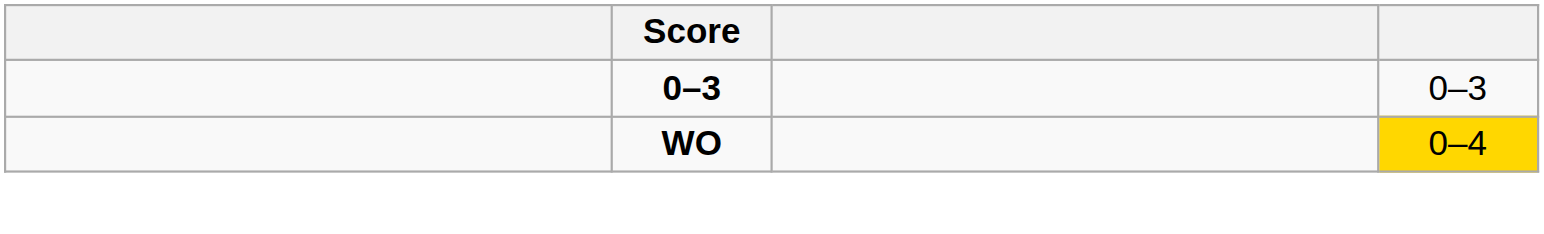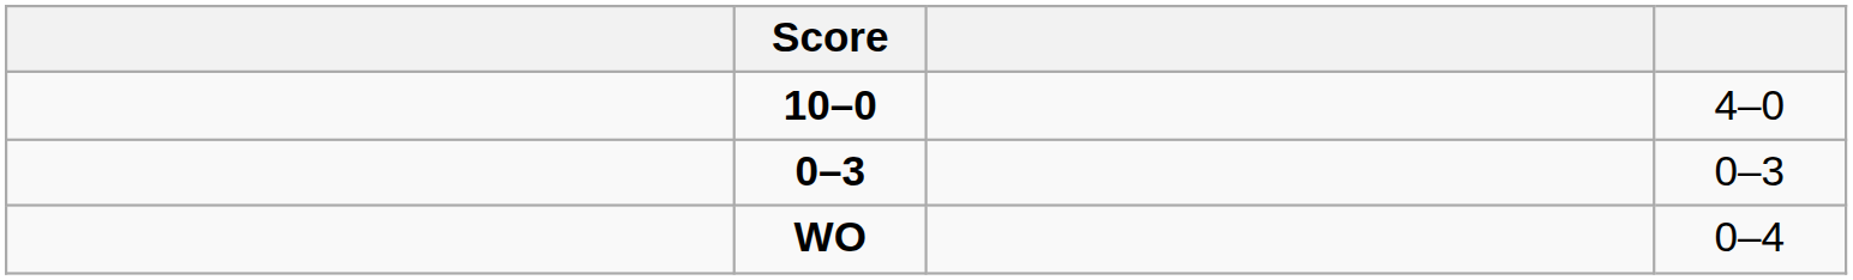+ row: 10–0 | 4–0
WO | column 4: gold background -> no background
